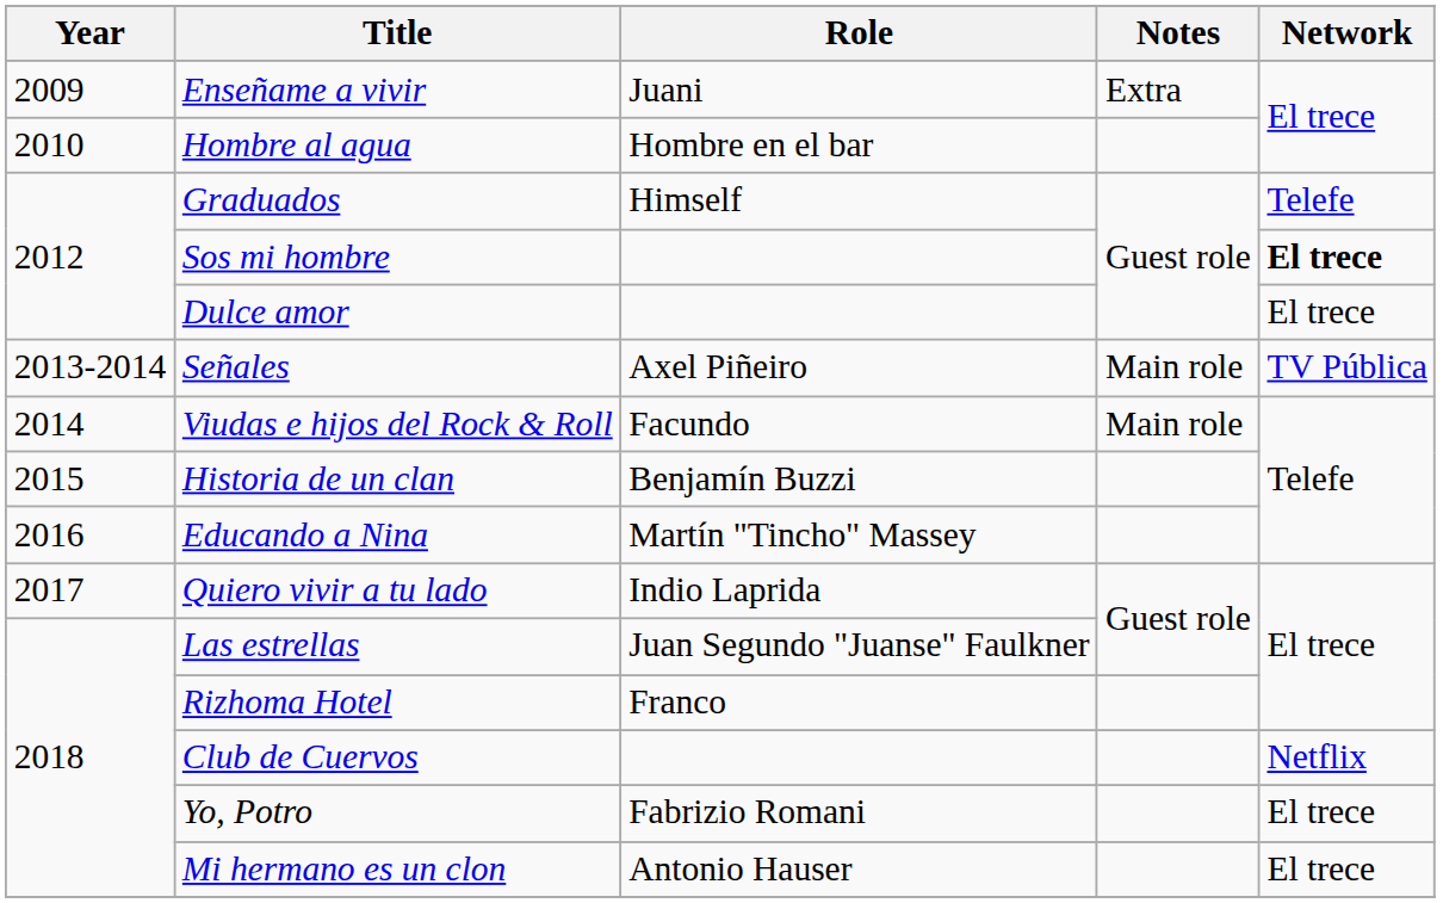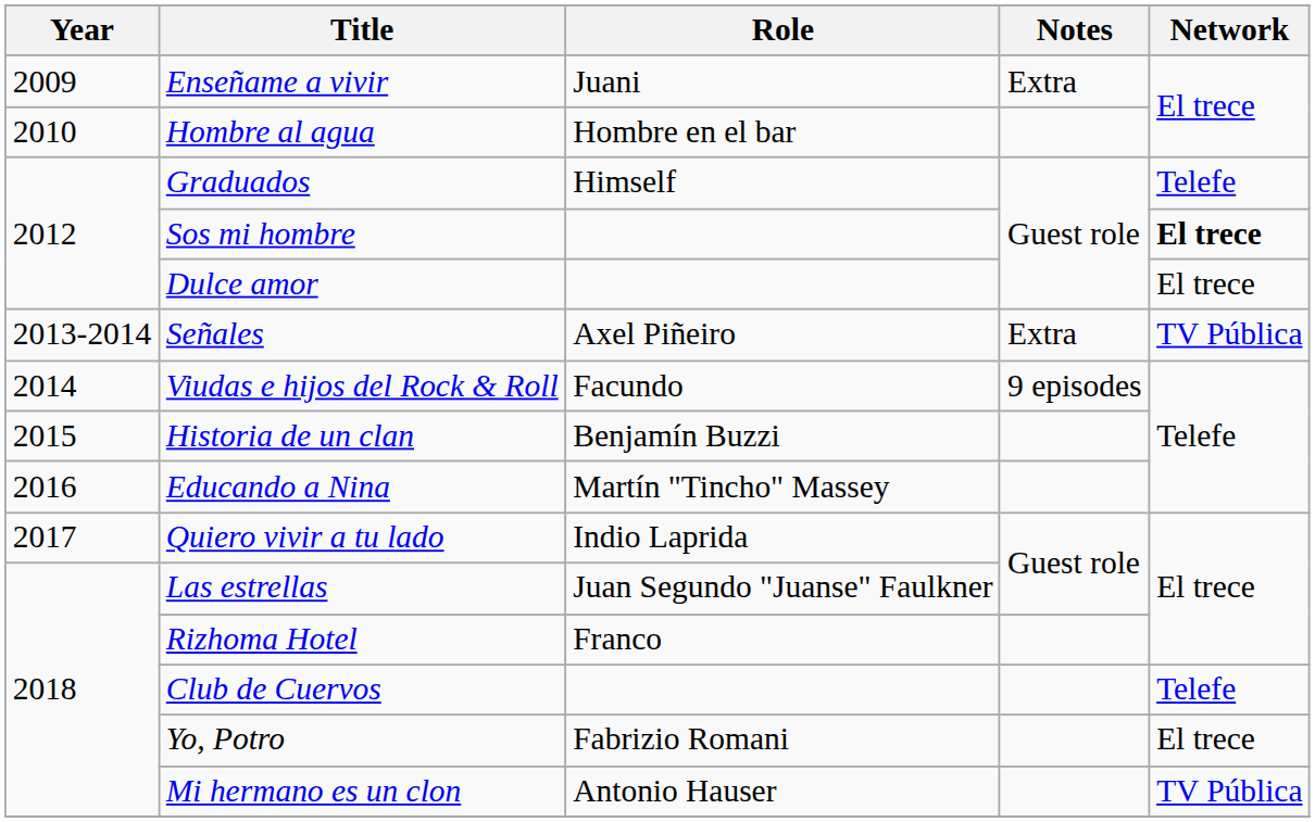Señales | Notes: Main role -> Extra
Viudas e hijos del Rock & Roll | Notes: Main role -> 9 episodes
Club de Cuervos | Network: Netflix -> Telefe
Mi hermano es un clon | Network: El trece -> TV Pública
